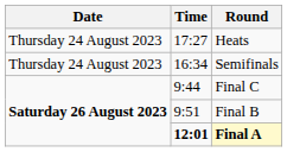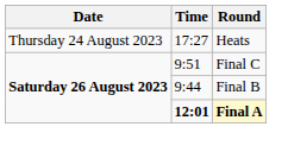- row: Thursday 24 August 2023 | 16:34 | Semifinals
Final C | Time: 9:44 -> 9:51
Final B | Time: 9:51 -> 9:44
